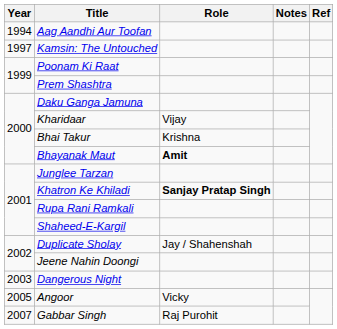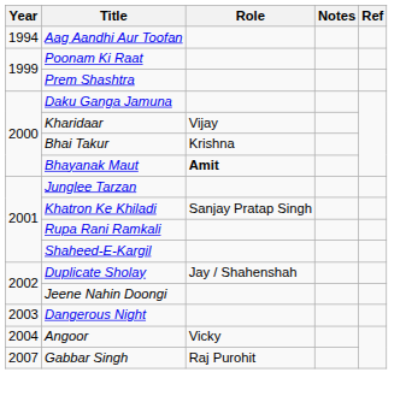- row: 1997 | Kamsin: The Untouched
Khatron Ke Khiladi | Role: bold -> normal
Angoor | Year: 2005 -> 2004
